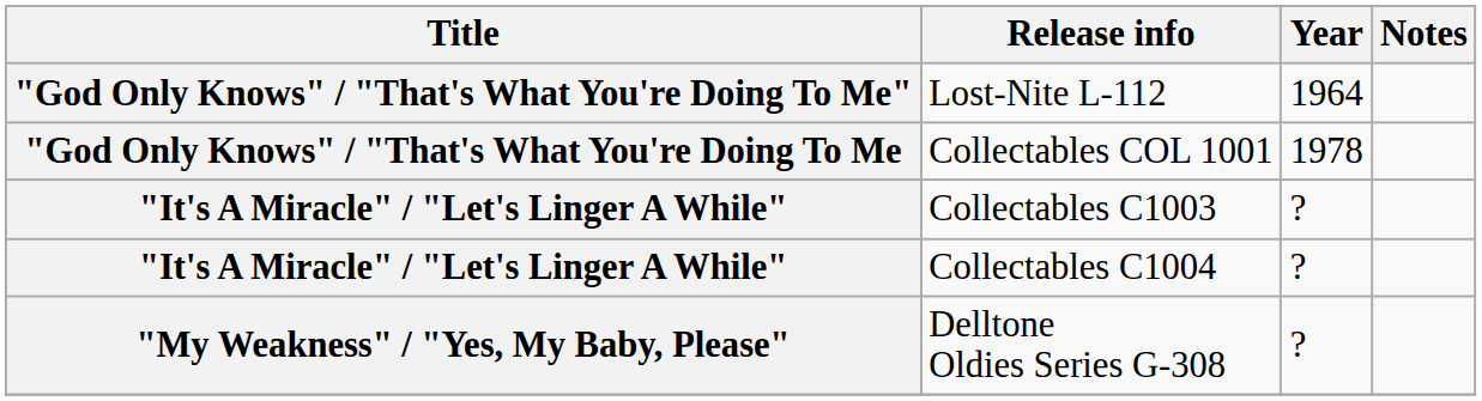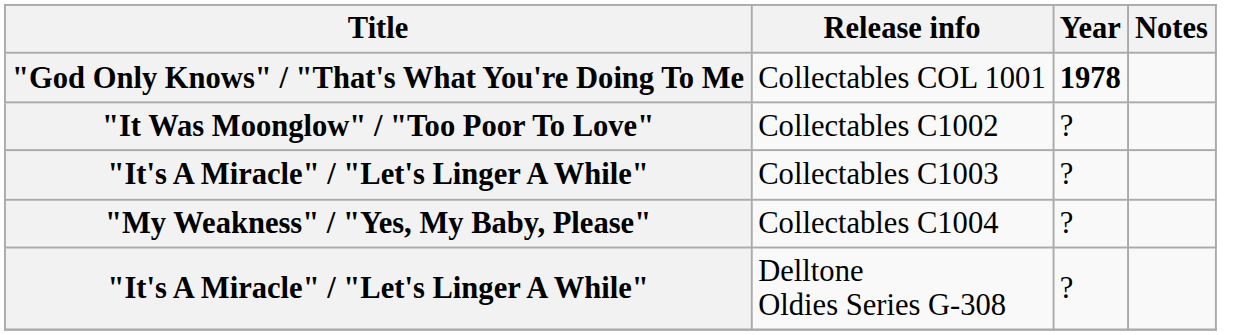- row: "God Only Knows" / "That's What You're Doing To Me" | Lost-Nite L-112 | 1964
Collectables COL 1001 | Year: normal -> bold
+ row: "It Was Moonglow" / "Too Poor To Love" | Collectables C1002 | ?
Collectables C1004 | Title: "It's A Miracle" / "Let's Linger A While" -> "My Weakness" / "Yes, My Baby, Please"
Delltone Oldies Series G-308 | Title: "My Weakness" / "Yes, My Baby, Please" -> "It's A Miracle" / "Let's Linger A While"
